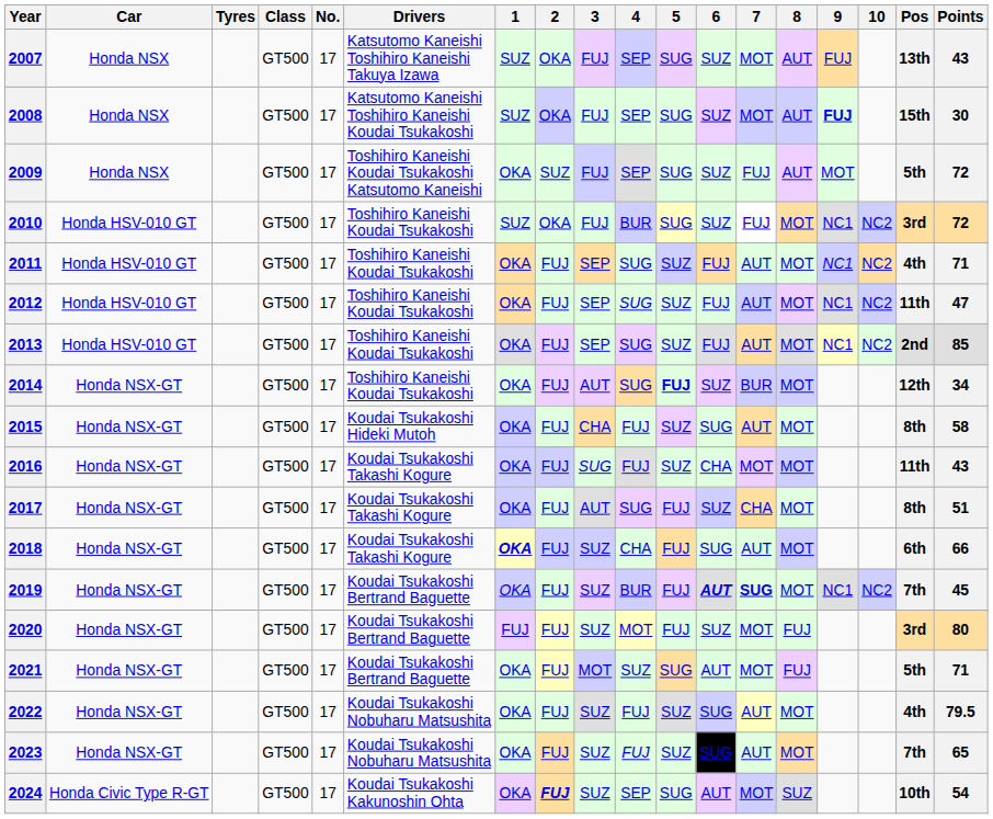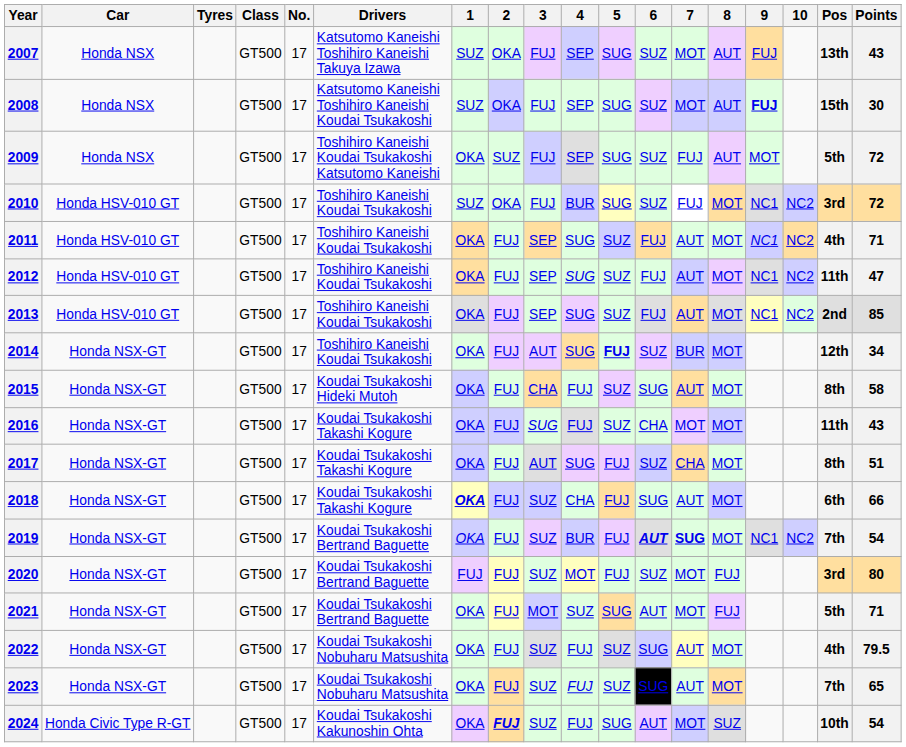2019 | Points: 45 -> 54
2024 | 4: SEP -> FUJ
